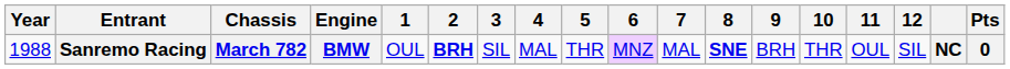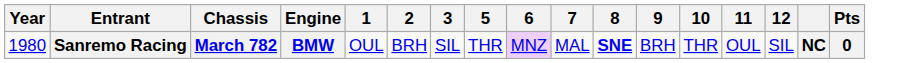- column: 4 | MAL
Sanremo Racing | Year: 1988 -> 1980
Sanremo Racing | 2: bold -> normal
